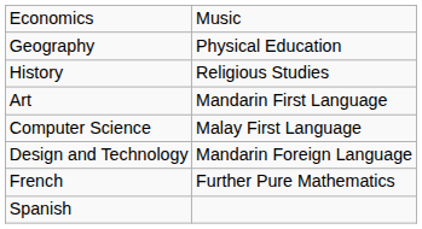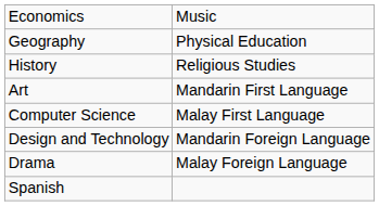+ row: Drama | Malay Foreign Language
- row: French | Further Pure Mathematics
